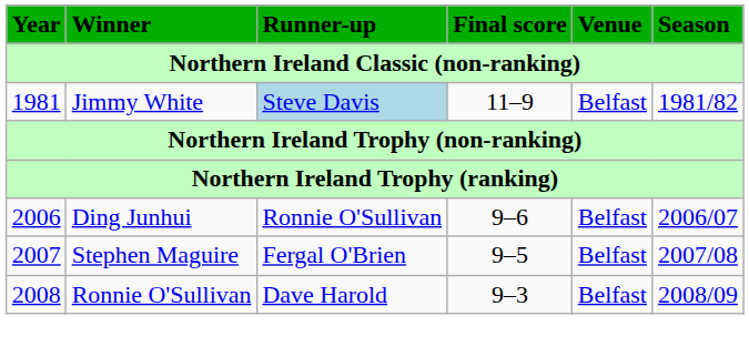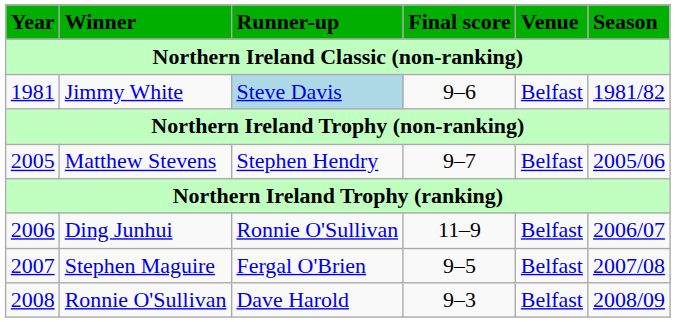Jimmy White | Final score: 11–9 -> 9–6
+ row: 2005 | Matthew Stevens | Stephen Hendry | 9–7 | Belfast | 2005/06
Ding Junhui | Final score: 9–6 -> 11–9
